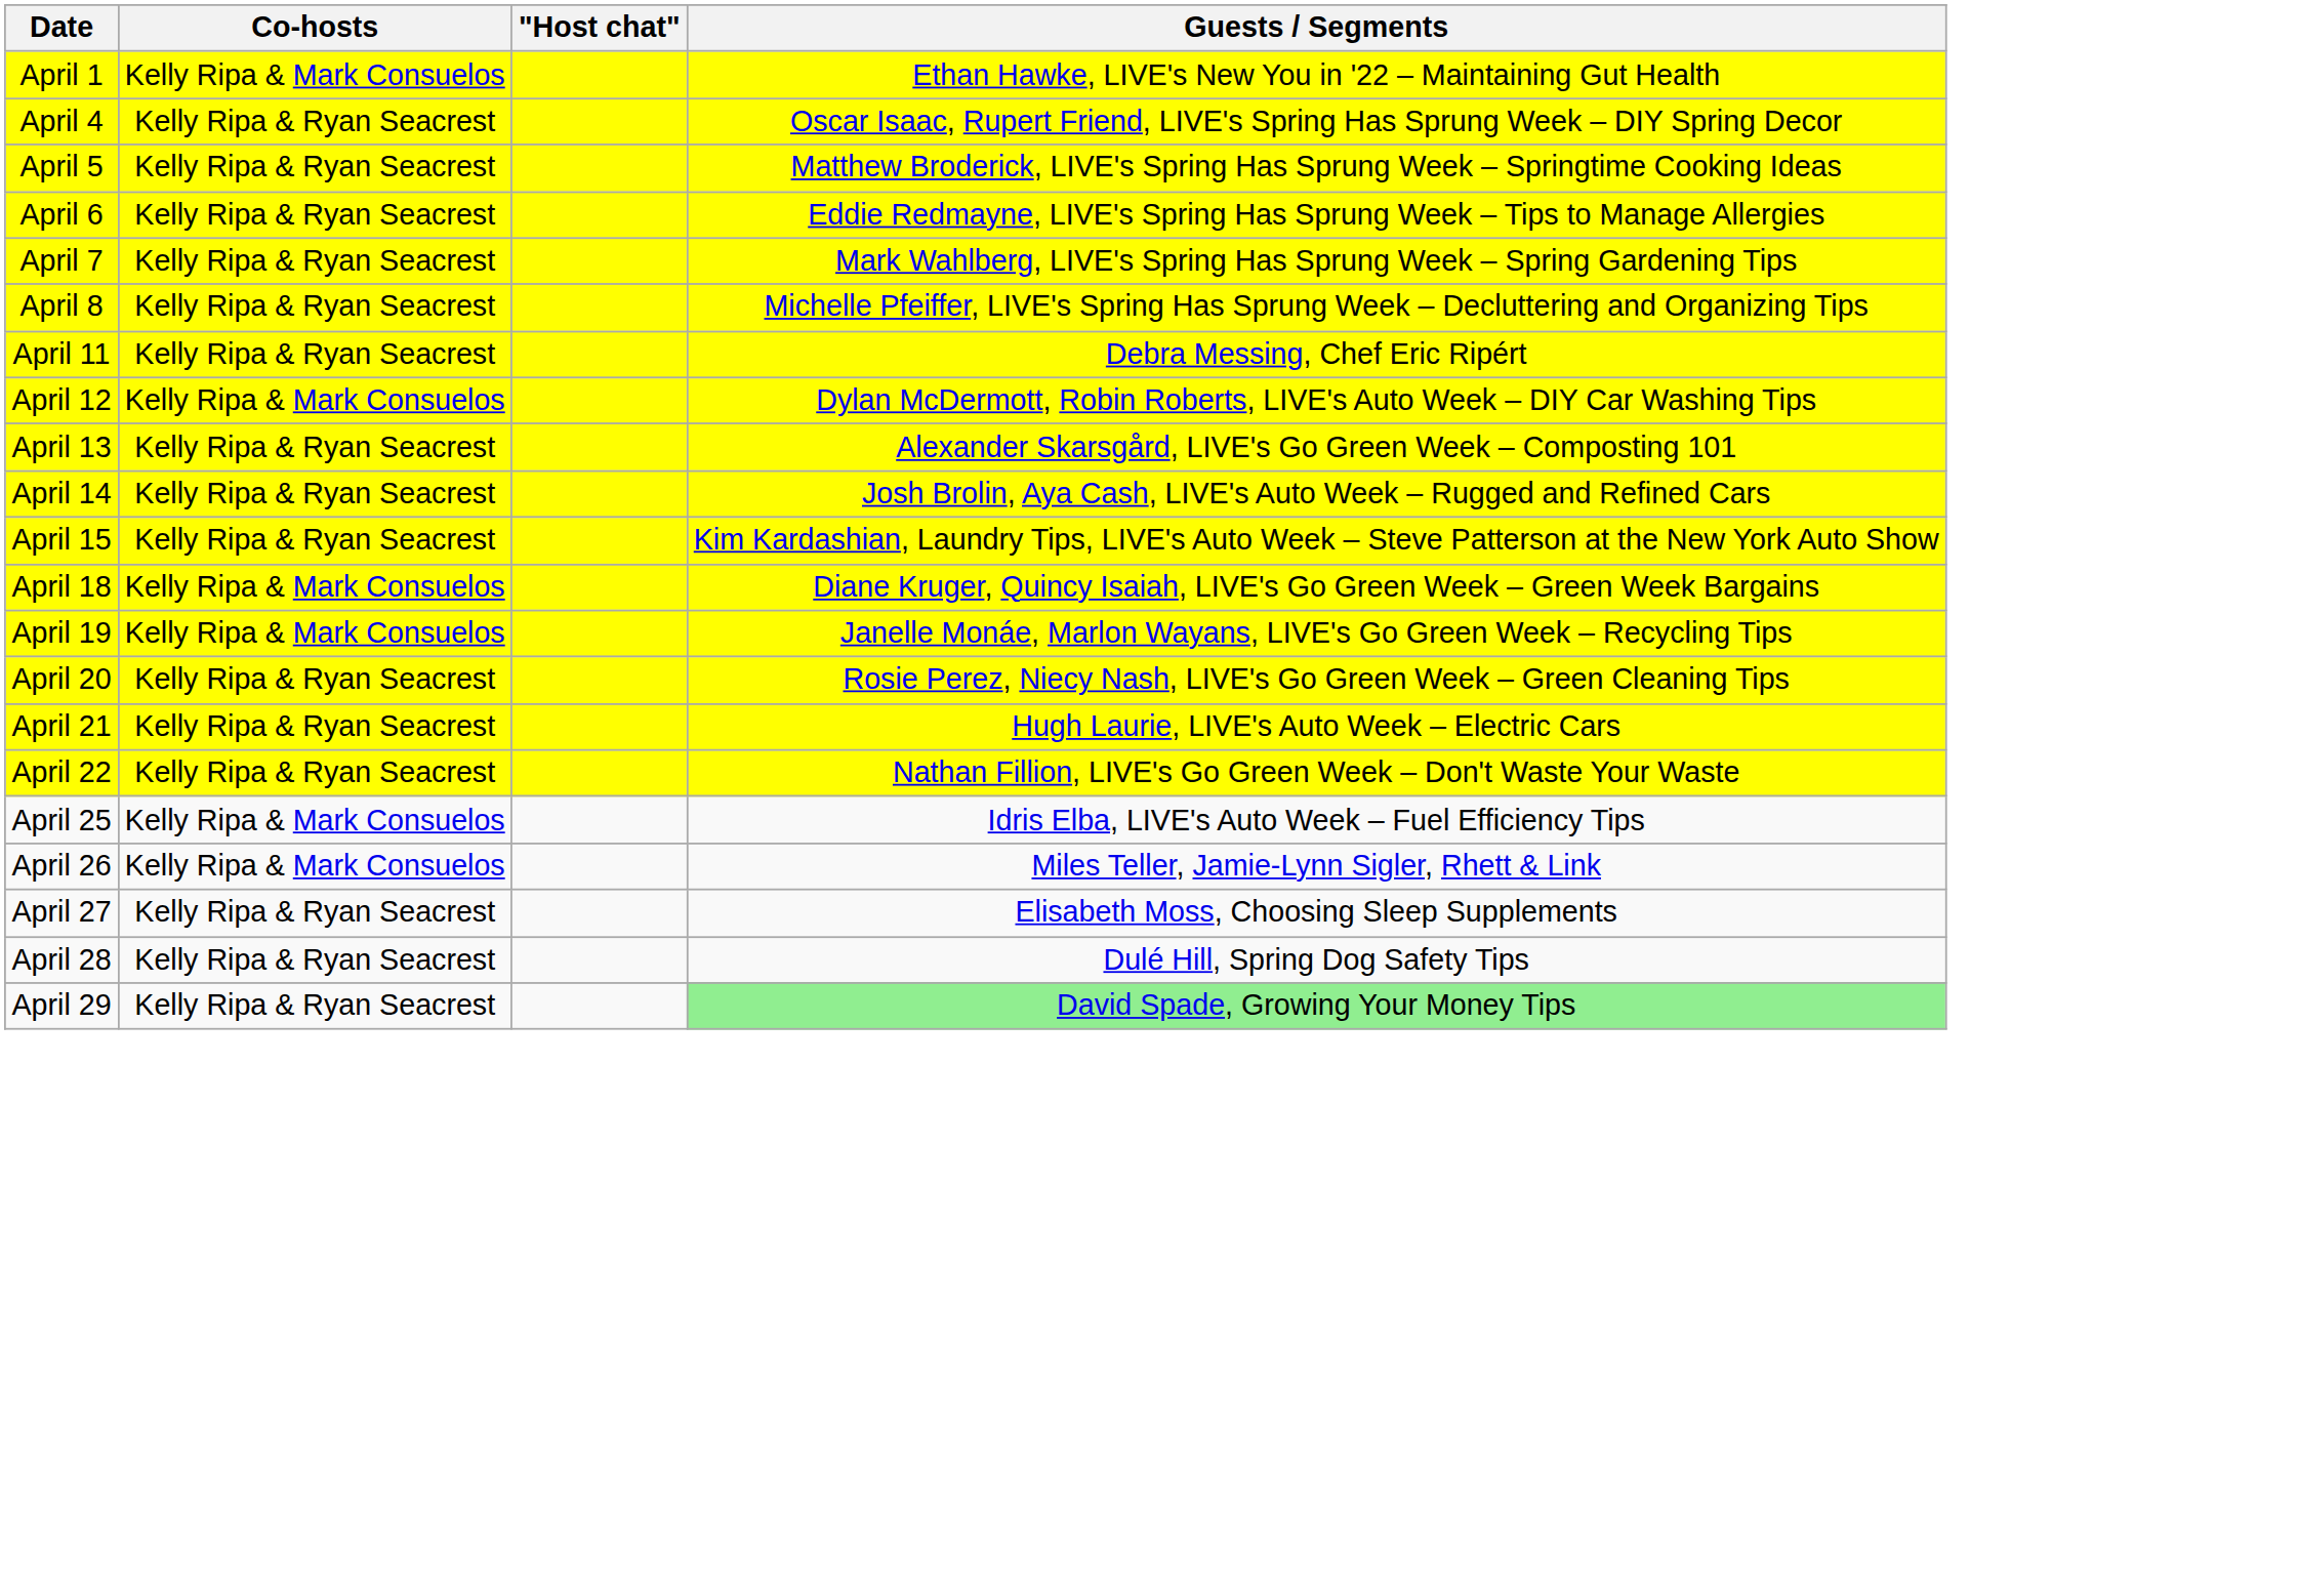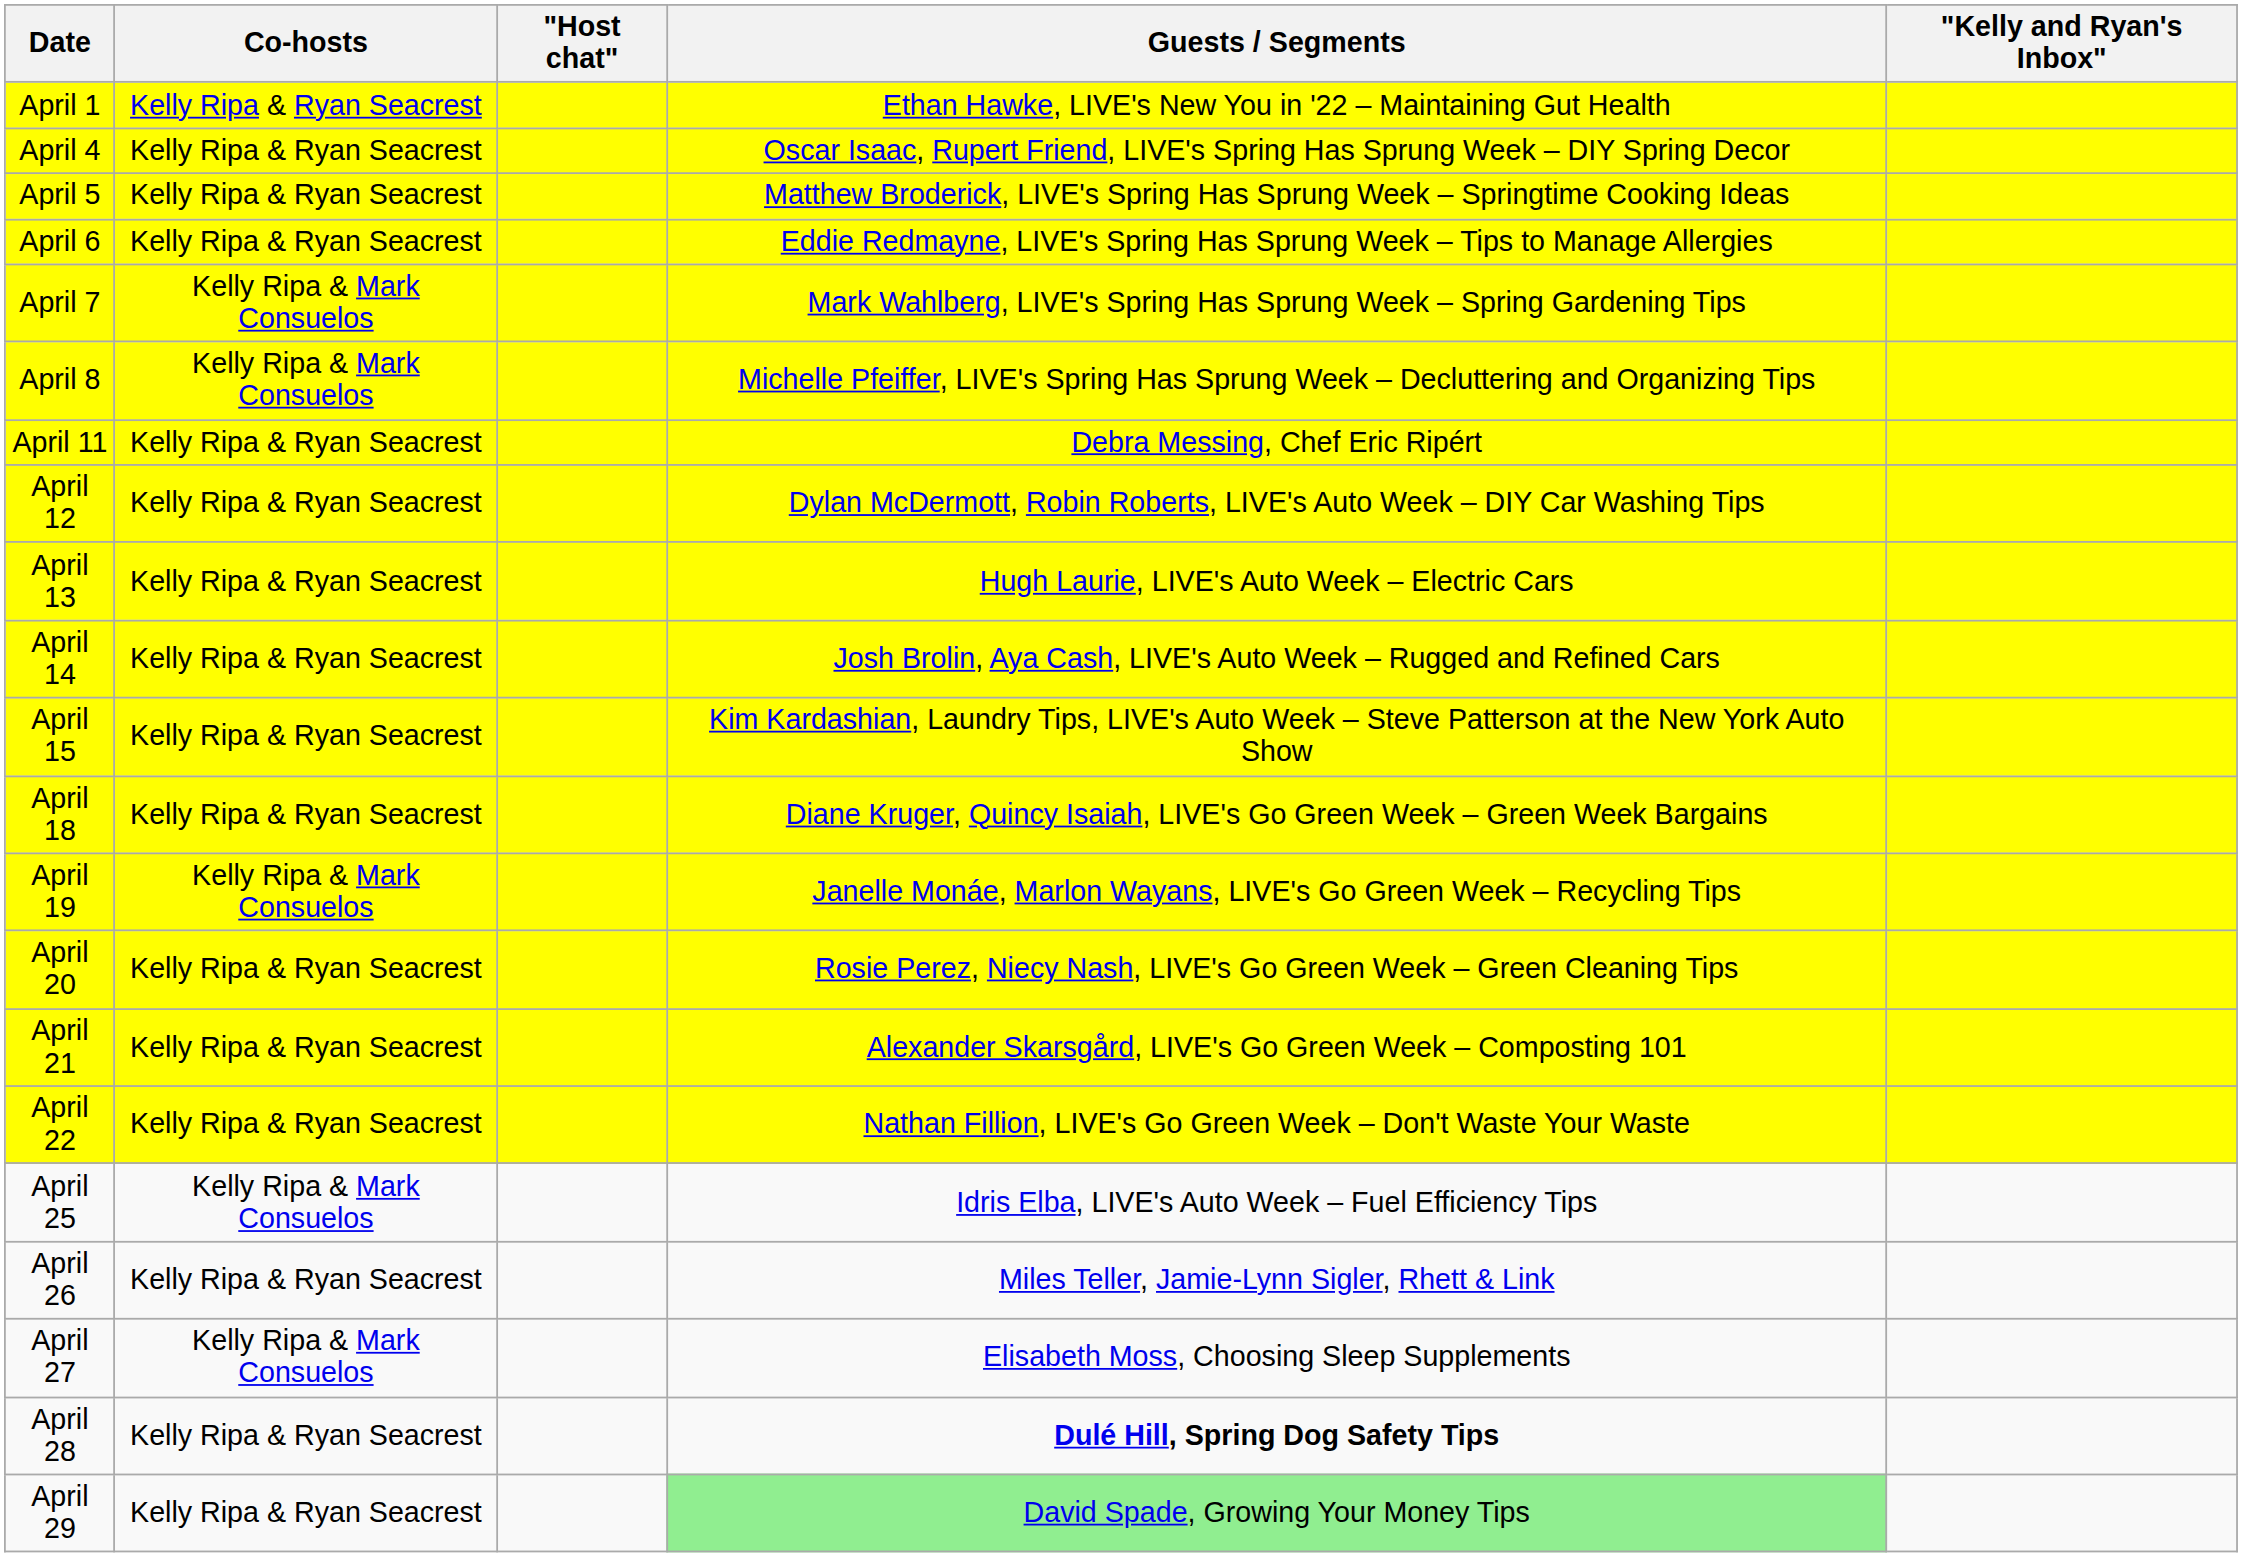+ column: "Kelly and Ryan's Inbox"
April 1 | Co-hosts: Kelly Ripa & Mark Consuelos -> Kelly Ripa & Ryan Seacrest
April 7 | Co-hosts: Kelly Ripa & Ryan Seacrest -> Kelly Ripa & Mark Consuelos
April 8 | Co-hosts: Kelly Ripa & Ryan Seacrest -> Kelly Ripa & Mark Consuelos
April 12 | Co-hosts: Kelly Ripa & Mark Consuelos -> Kelly Ripa & Ryan Seacrest
April 13 | Guests / Segments: Alexander Skarsgård, LIVE's Go Green Week – Composting 101 -> Hugh Laurie, LIVE's Auto Week – Electric Cars
April 18 | Co-hosts: Kelly Ripa & Mark Consuelos -> Kelly Ripa & Ryan Seacrest
April 21 | Guests / Segments: Hugh Laurie, LIVE's Auto Week – Electric Cars -> Alexander Skarsgård, LIVE's Go Green Week – Composting 101
April 26 | Co-hosts: Kelly Ripa & Mark Consuelos -> Kelly Ripa & Ryan Seacrest
April 27 | Co-hosts: Kelly Ripa & Ryan Seacrest -> Kelly Ripa & Mark Consuelos
April 28 | Guests / Segments: normal -> bold
